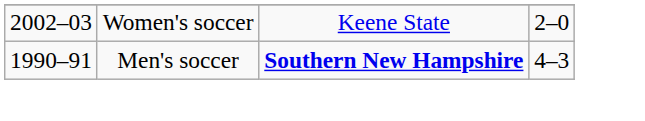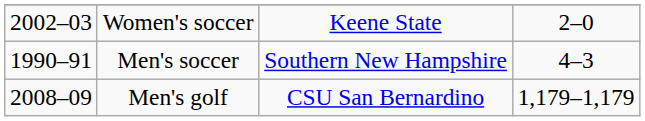Men's soccer | column 3: bold -> normal
+ row: 2008–09 | Men's golf | CSU San Bernardino | 1,179–1,179
